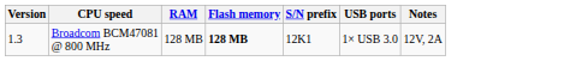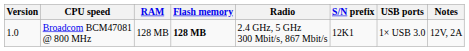+ column: Radio | 2.4 GHz, 5 GHz 300 Mbit/s, 867 Mbit/s
Broadcom BCM47081 @ 800 MHz | Version: 1.3 -> 1.0
